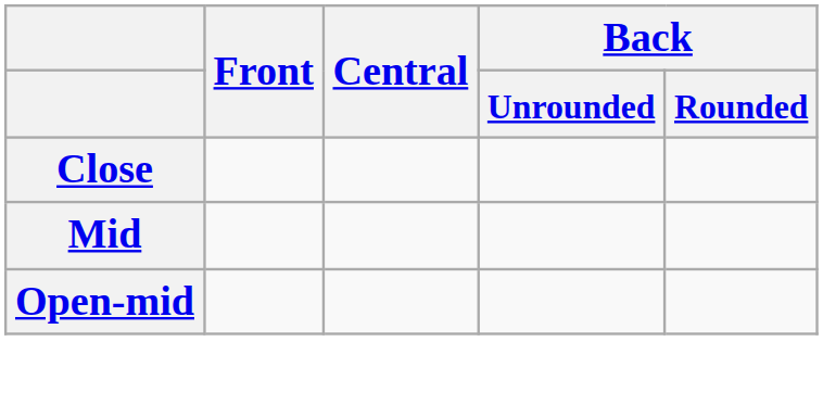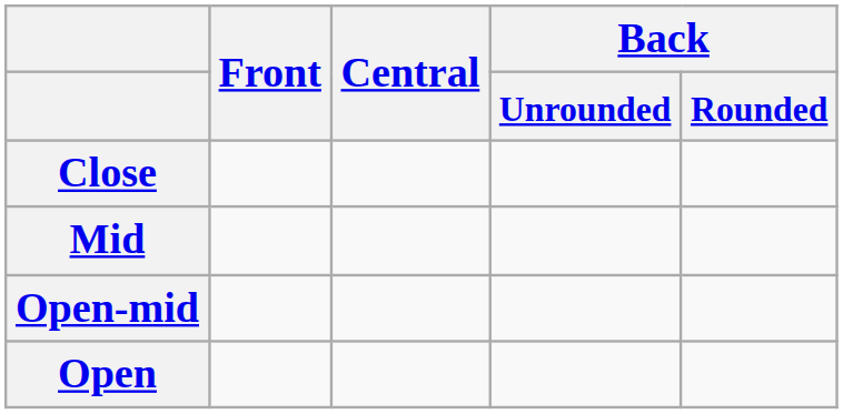+ row: Open
